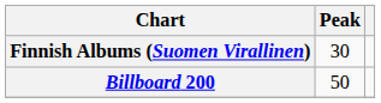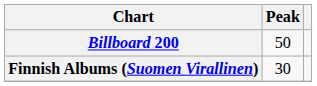rows swapped: Finnish Albums (Suomen Virallinen) <-> Billboard 200
